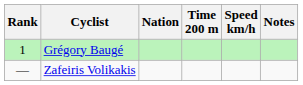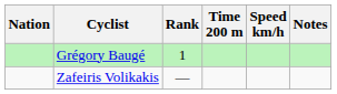columns swapped: Rank <-> Nation
